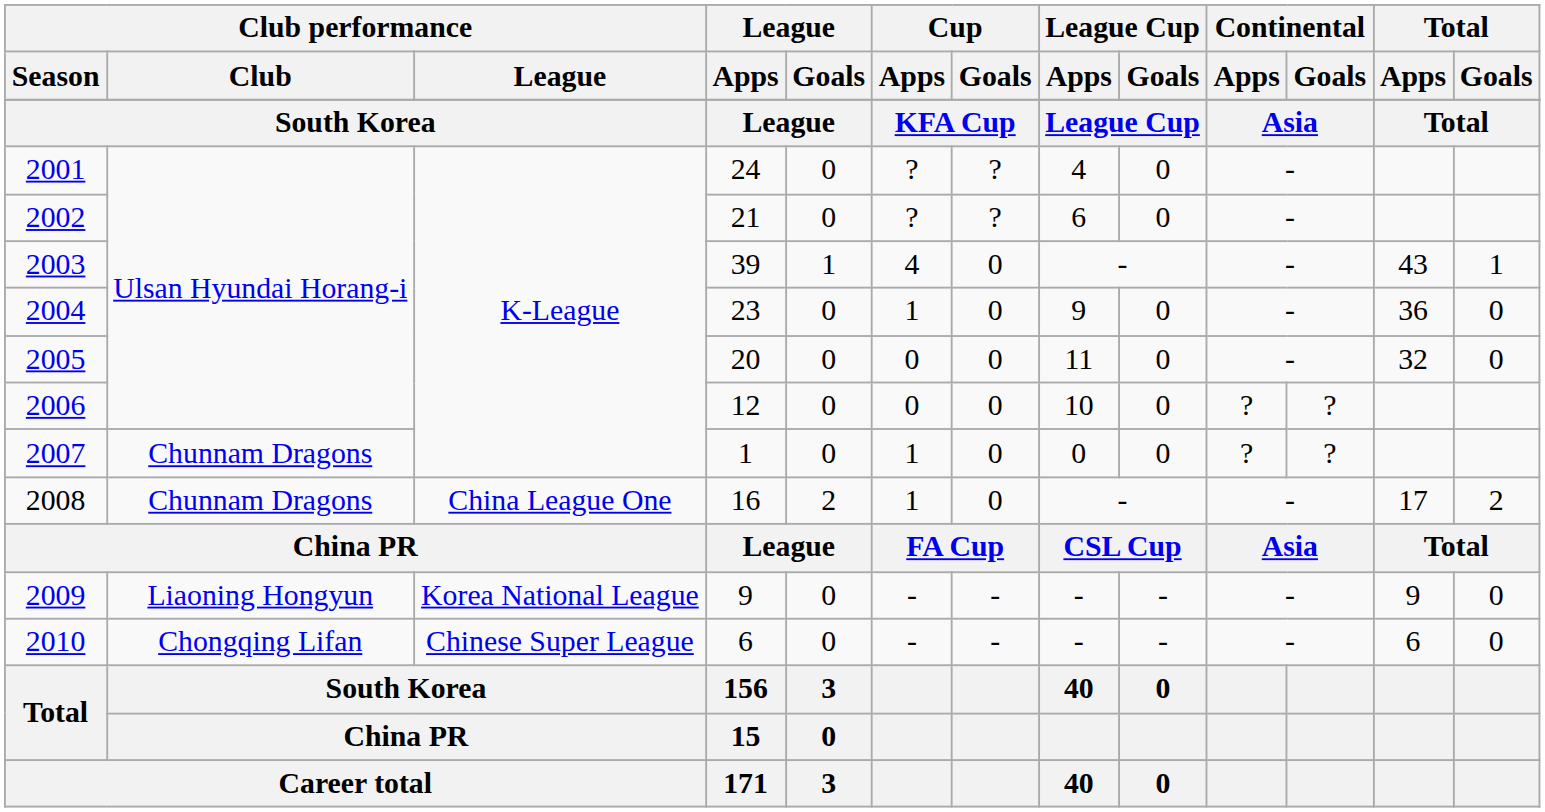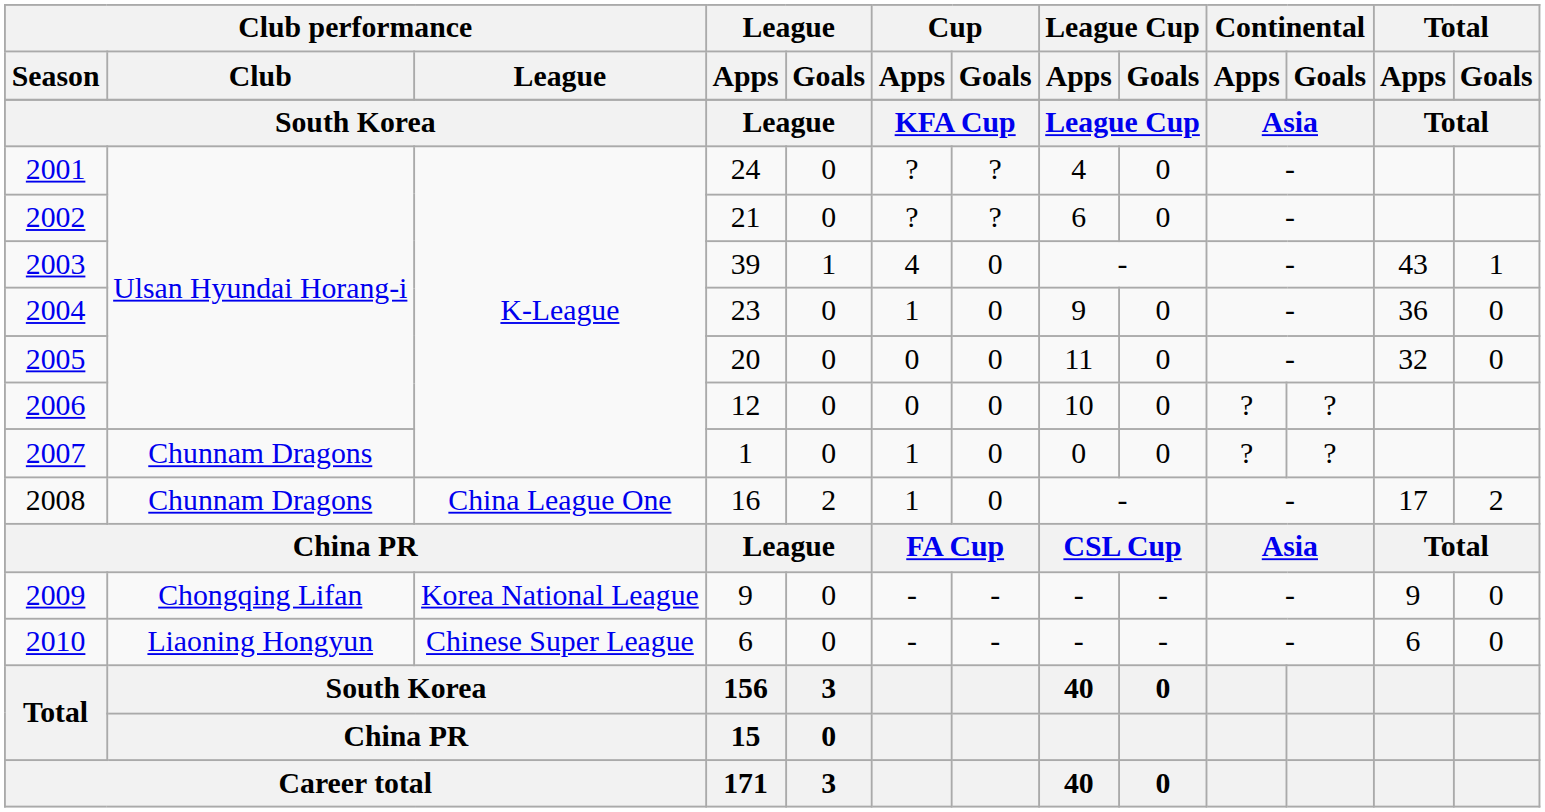2009 | Club performance / Club: Liaoning Hongyun -> Chongqing Lifan
2010 | Club performance / Club: Chongqing Lifan -> Liaoning Hongyun
